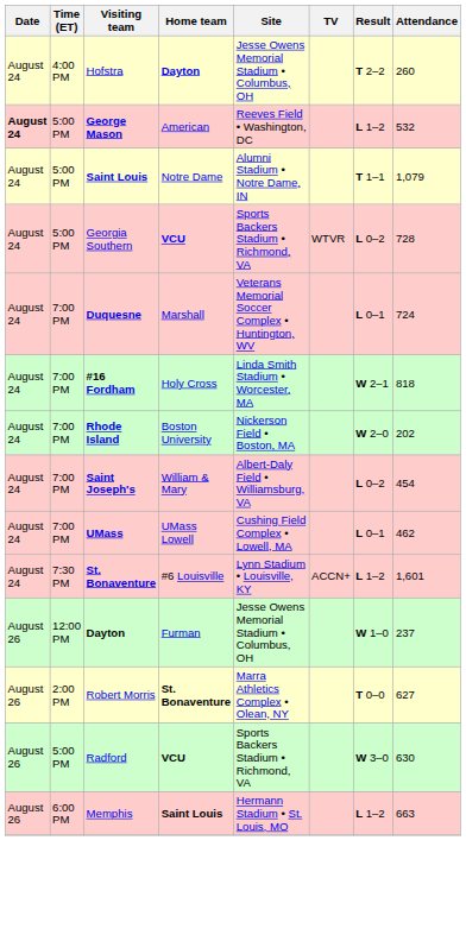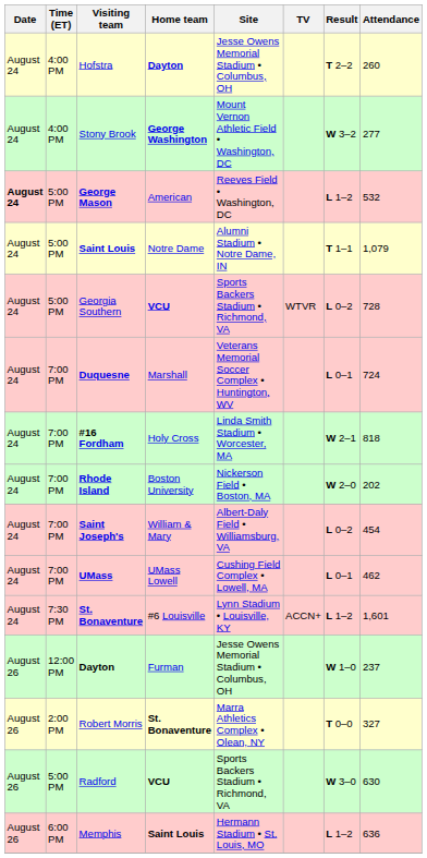+ row: August 24 | 4:00 PM | Stony Brook | George Washington | Mount Vernon Athletic Field • Washington, DC | W 3–2 | 277
Robert Morris | Attendance: 627 -> 327
Memphis | Attendance: 663 -> 636
